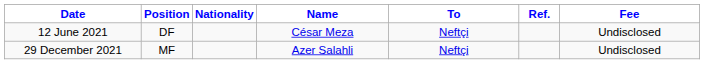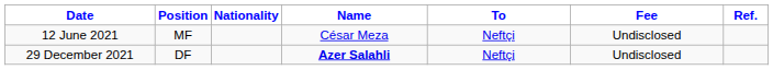columns swapped: Fee <-> Ref.
12 June 2021 | Position: DF -> MF
29 December 2021 | Position: MF -> DF
29 December 2021 | Name: normal -> bold
